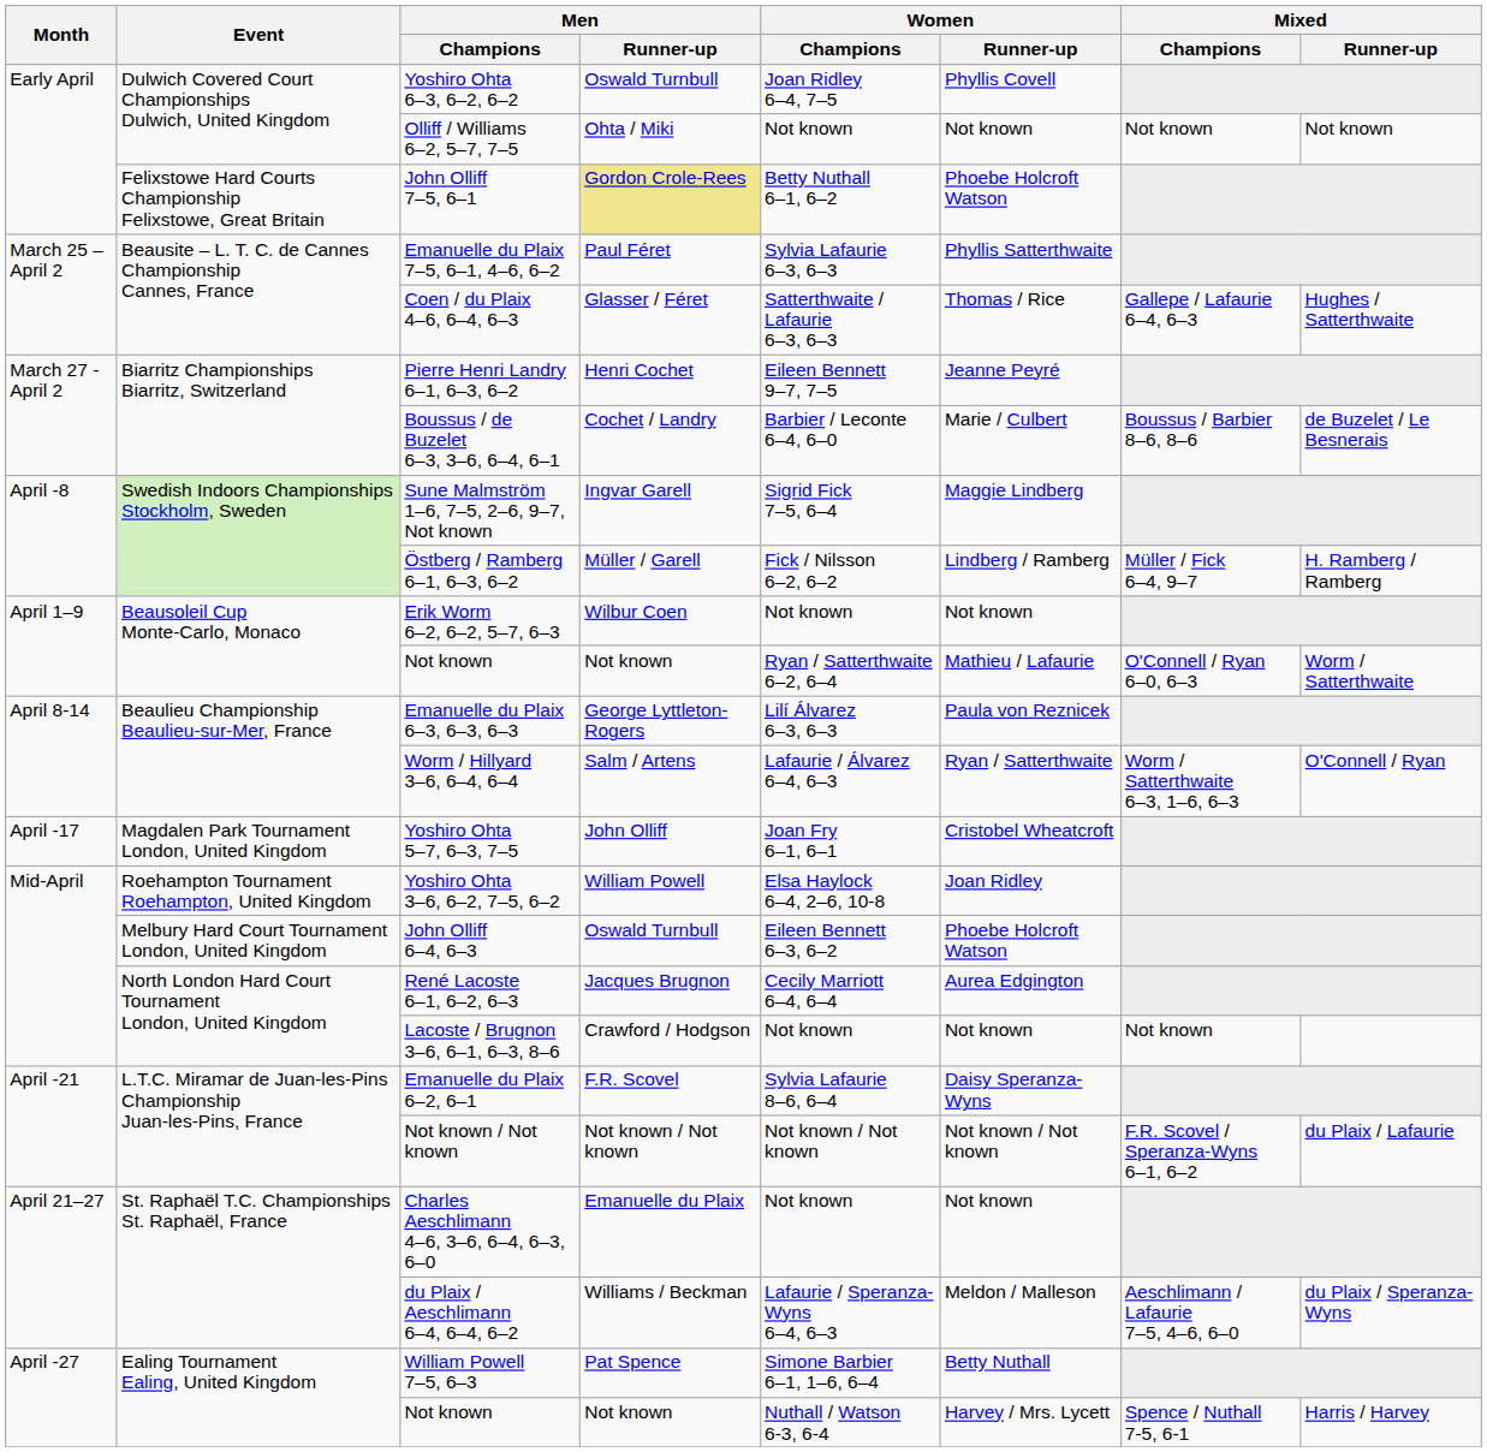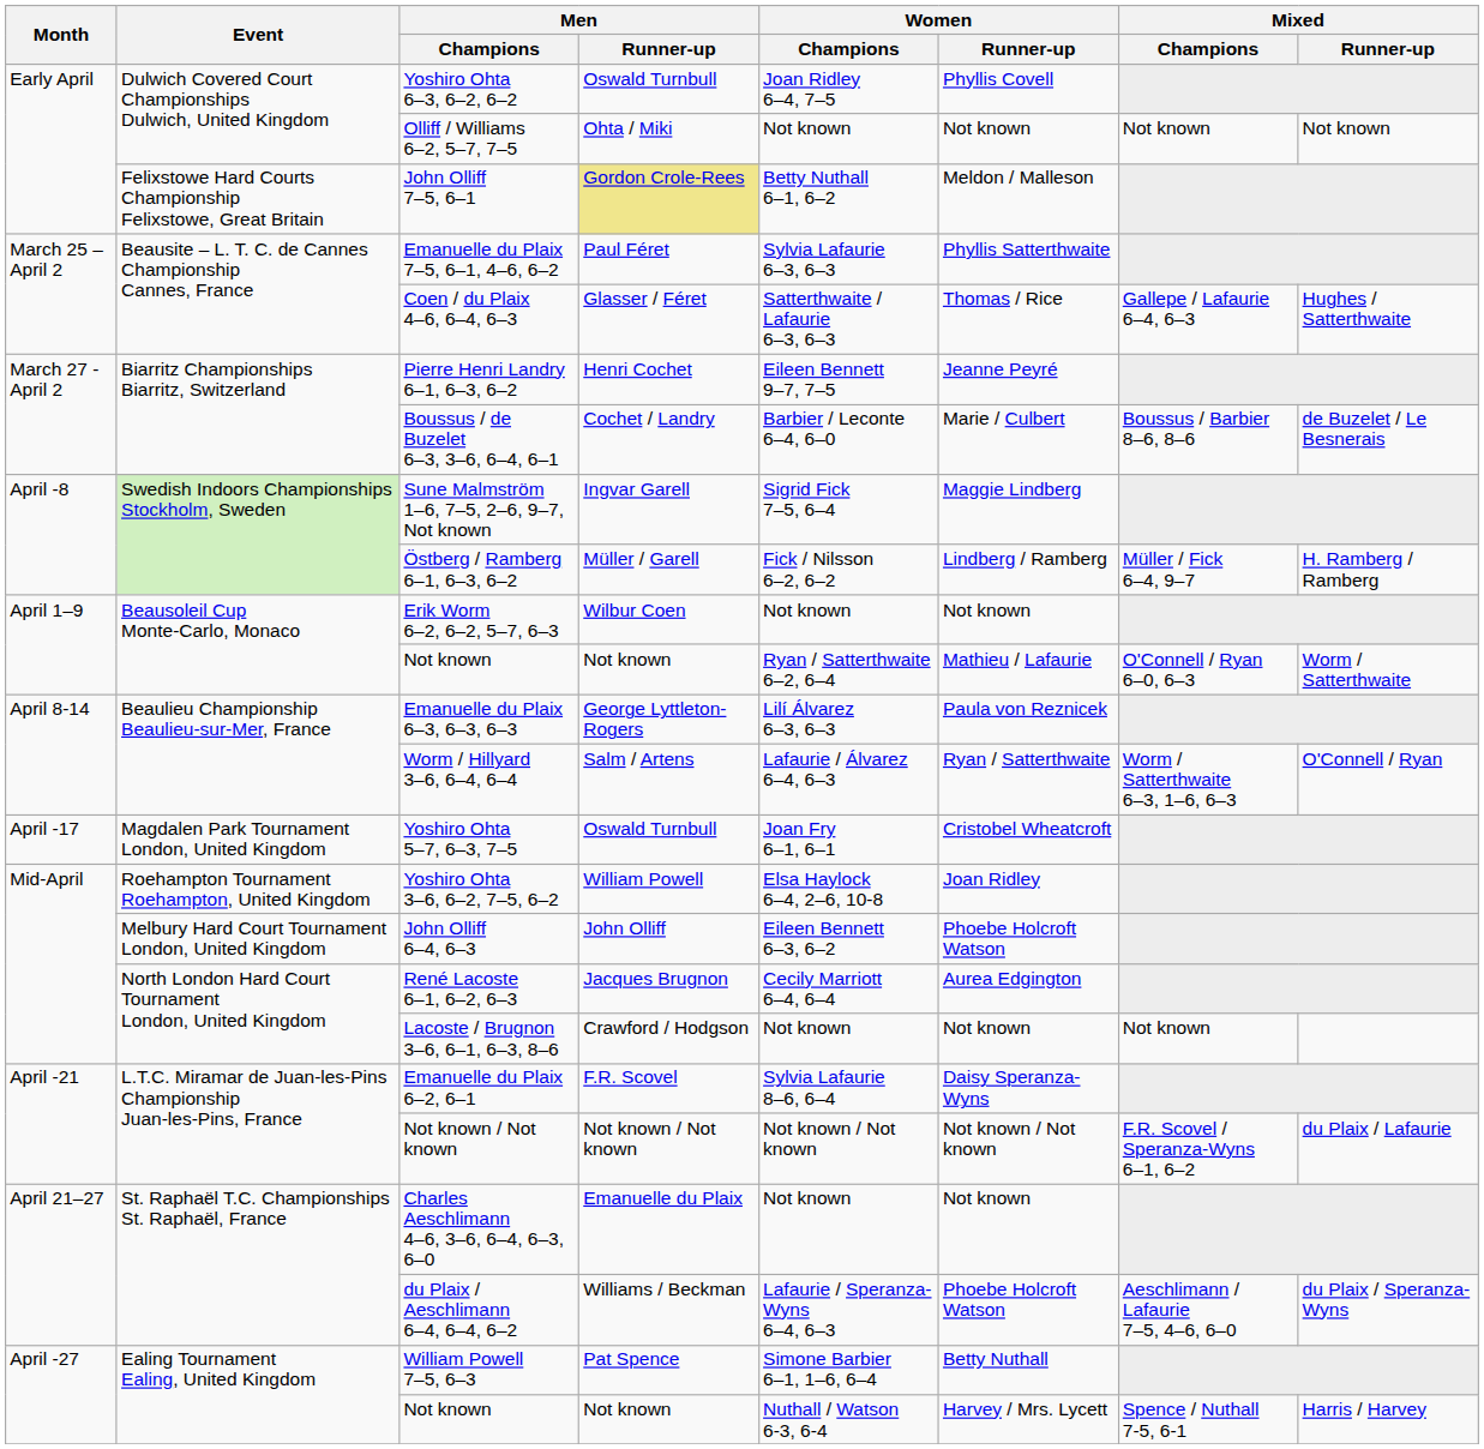John Olliff 7–5, 6–1 | Women / Runner-up: Phoebe Holcroft Watson -> Meldon / Malleson
Yoshiro Ohta 5–7, 6–3, 7–5 | Men / Runner-up: John Olliff -> Oswald Turnbull
John Olliff 6–4, 6–3 | Men / Runner-up: Oswald Turnbull -> John Olliff
du Plaix / Aeschlimann 6–4, 6–4, 6–2 | Women / Runner-up: Meldon / Malleson -> Phoebe Holcroft Watson
